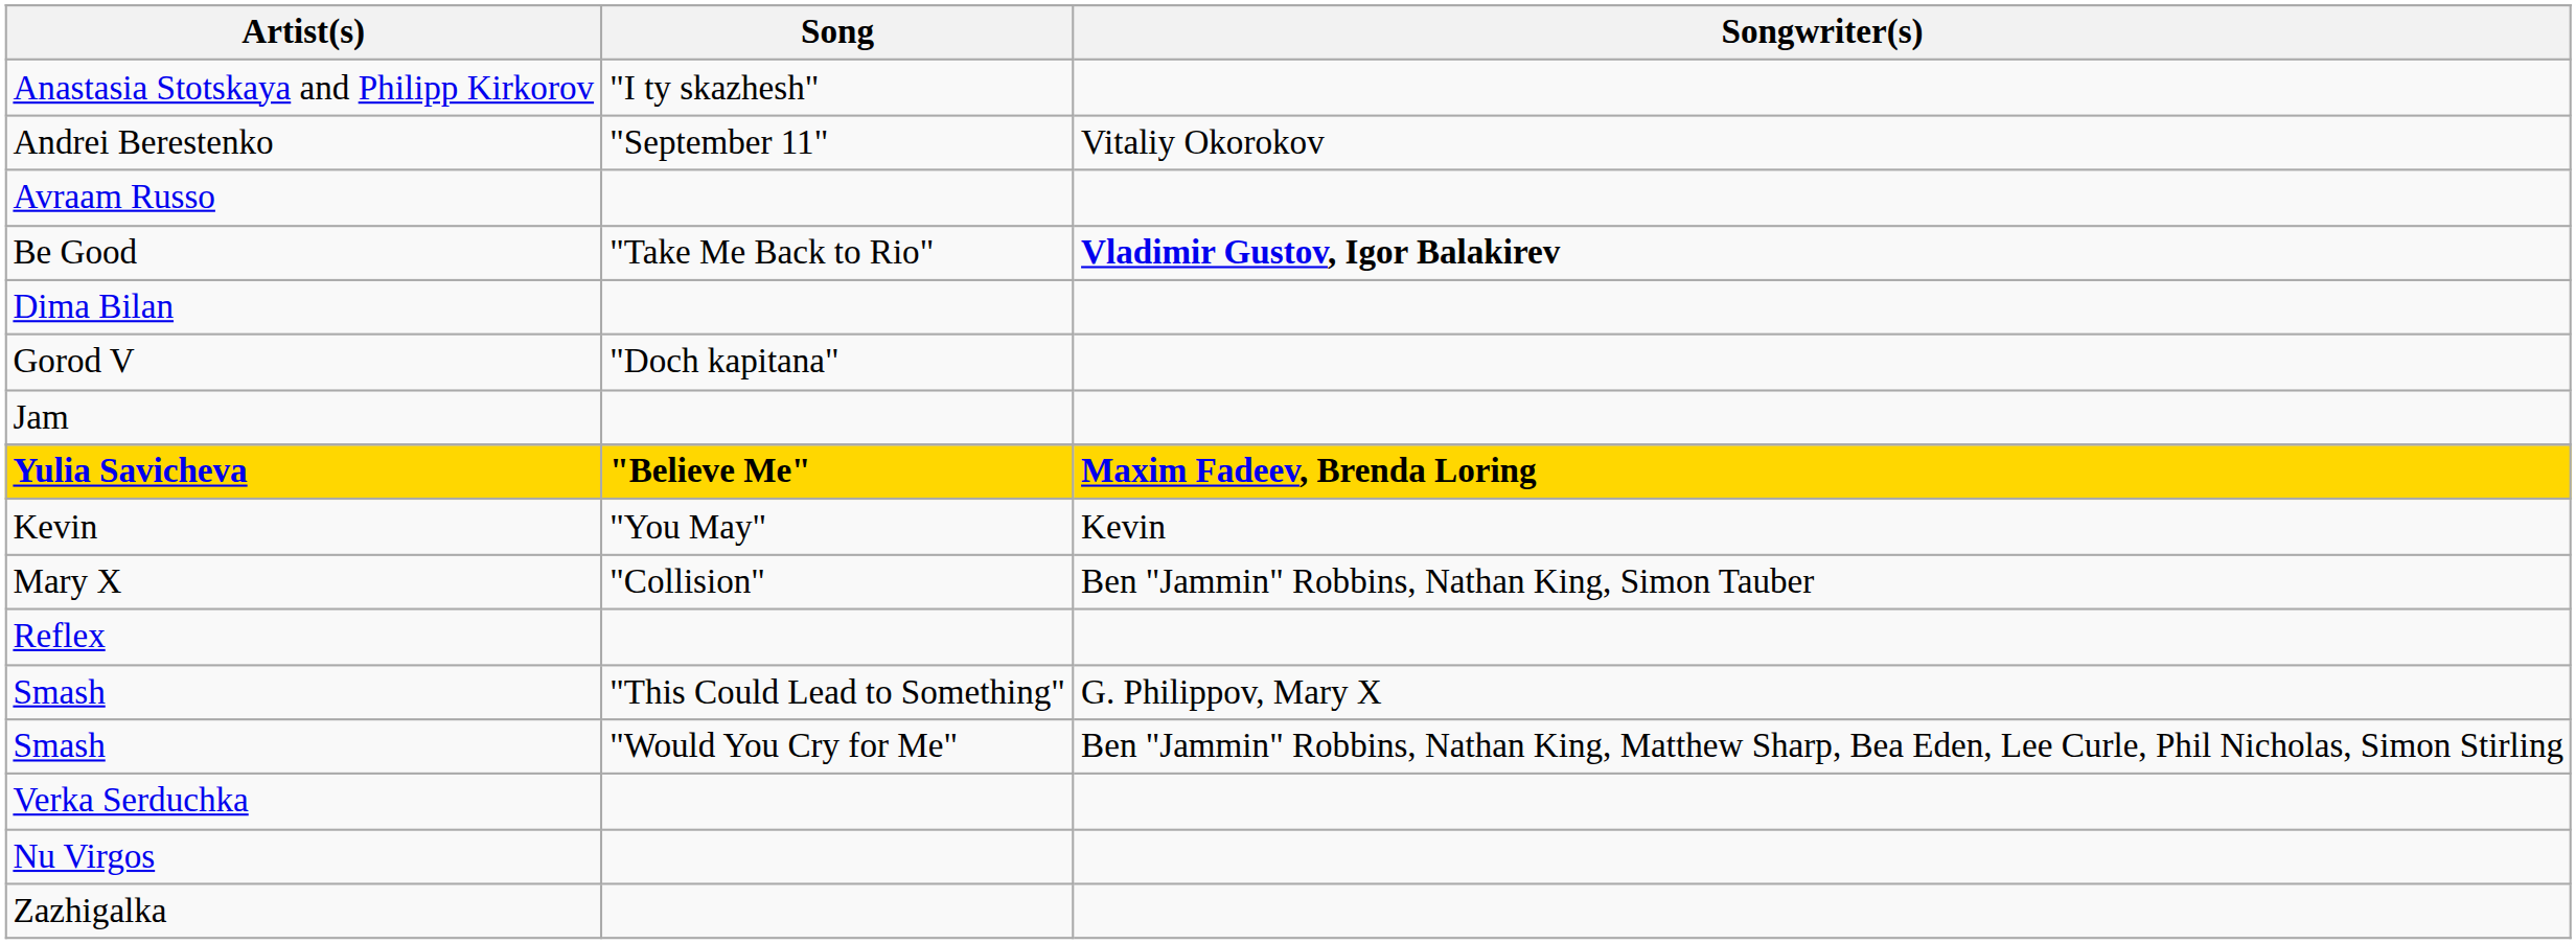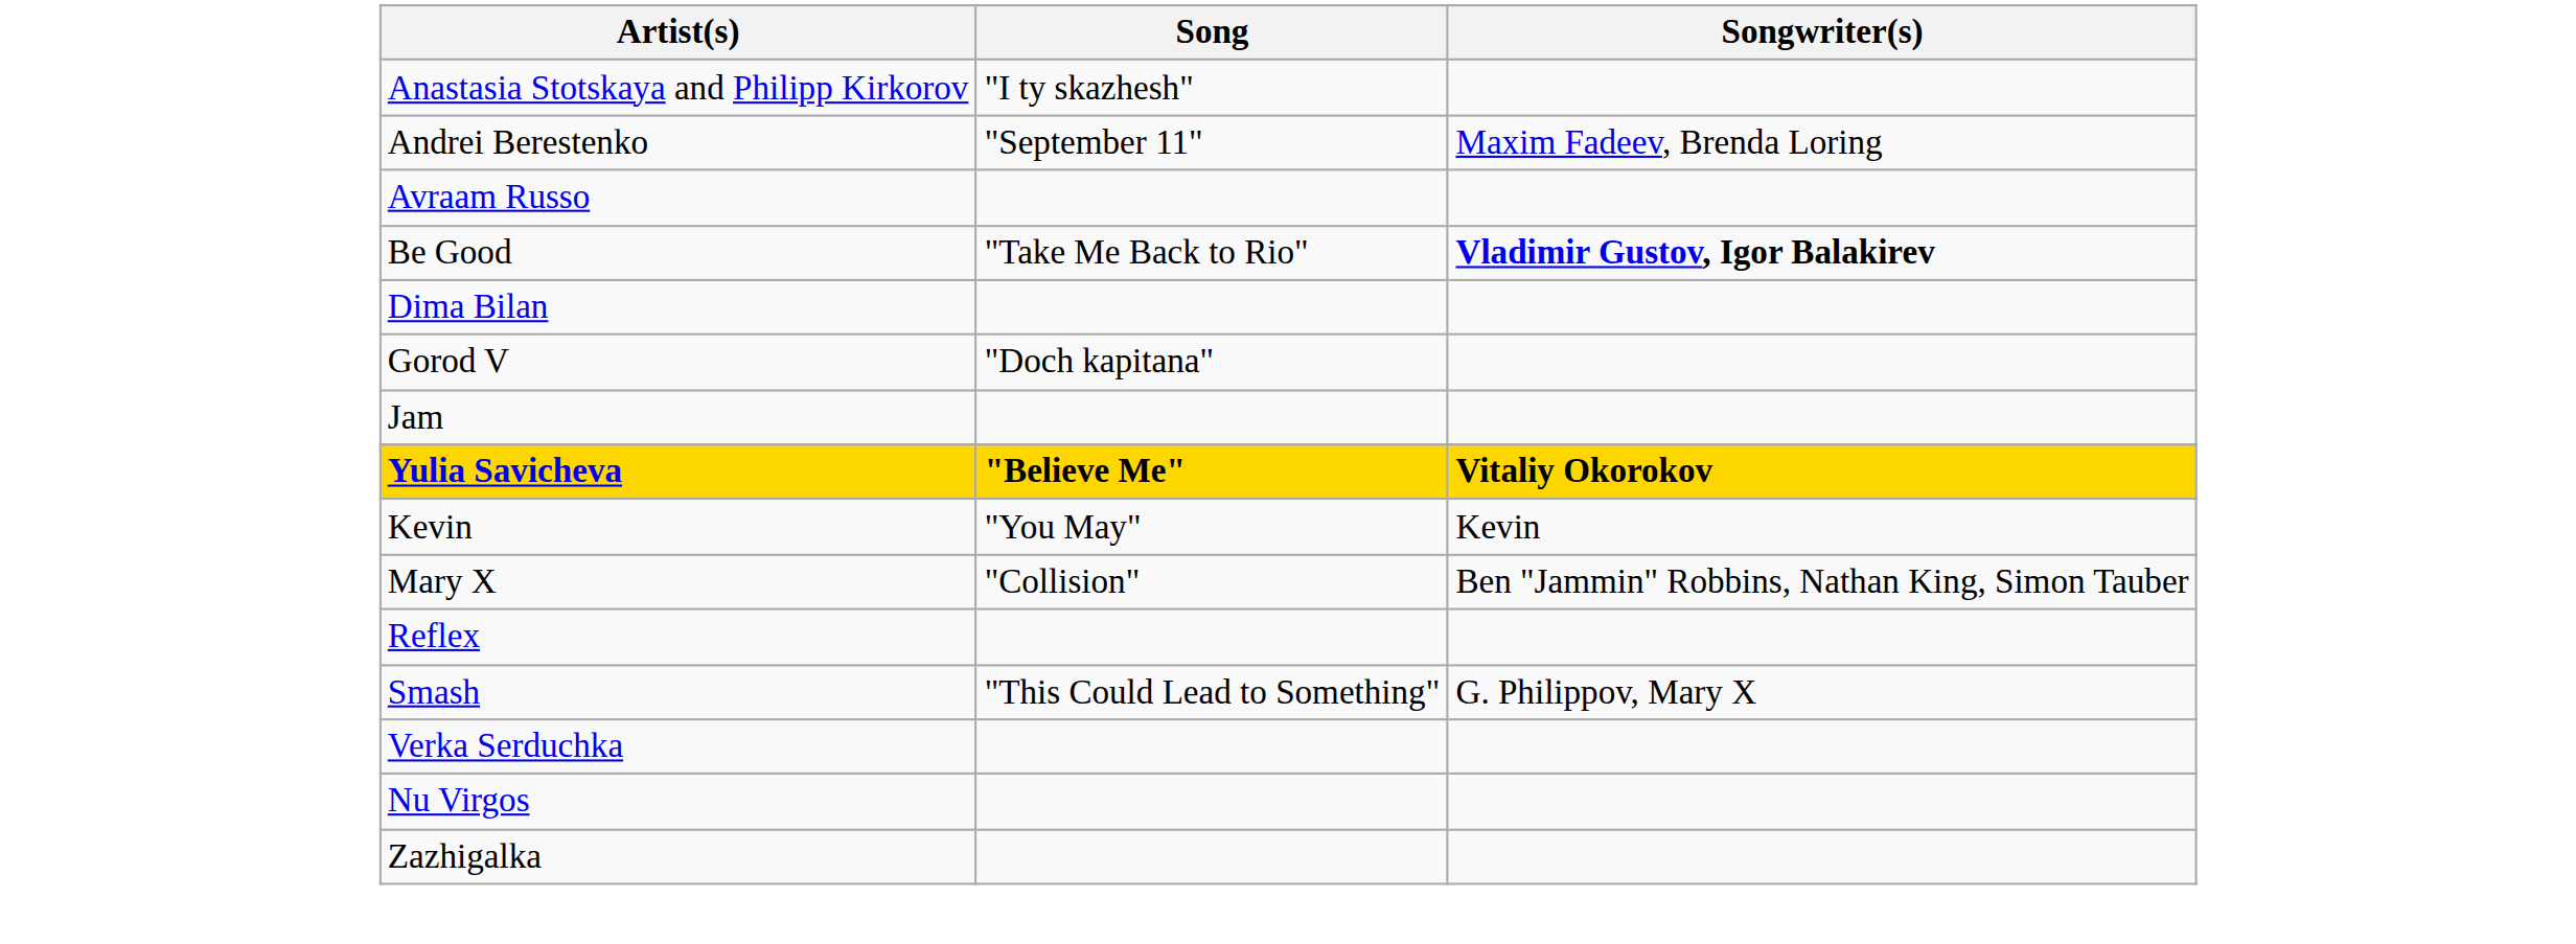Andrei Berestenko | Songwriter(s): Vitaliy Okorokov -> Maxim Fadeev, Brenda Loring
Yulia Savicheva | Songwriter(s): Maxim Fadeev, Brenda Loring -> Vitaliy Okorokov
- row: Smash | "Would You Cry for Me" | Ben "Jammin" Robbins, Nathan King, Matthew Sharp, Bea Eden, Lee Curle, Phil Nicholas, Simon Stirling
